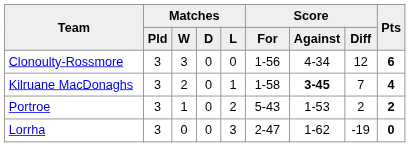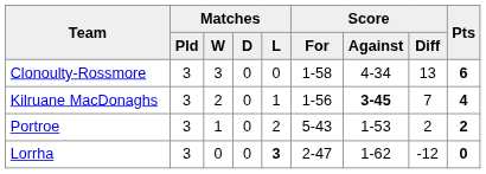Clonoulty-Rossmore | Score / For: 1-56 -> 1-58
Clonoulty-Rossmore | Score / Diff: 12 -> 13
Kilruane MacDonaghs | Score / For: 1-58 -> 1-56
Lorrha | Matches / L: normal -> bold
Lorrha | Score / Diff: -19 -> -12
